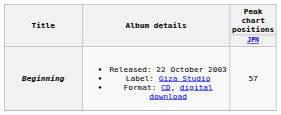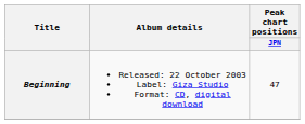Beginning | Peak chart positions / JPN: 57 -> 47
